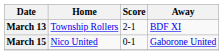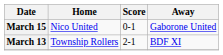rows swapped: March 13 <-> March 15
